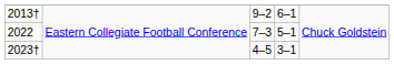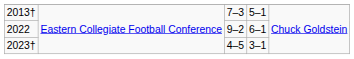2013† | column 3: 9–2 -> 7–3
2013† | column 4: 6–1 -> 5–1
2022 | column 3: 7–3 -> 9–2
2022 | column 4: 5–1 -> 6–1
